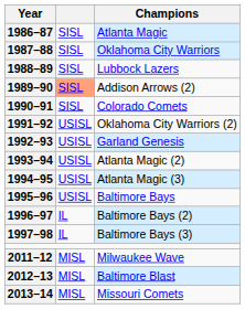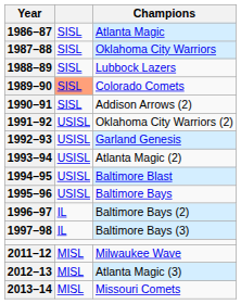1989–90 | Champions: Addison Arrows (2) -> Colorado Comets
1990–91 | Champions: Colorado Comets -> Addison Arrows (2)
1994–95 | Champions: Atlanta Magic (3) -> Baltimore Blast
2012–13 | Champions: Baltimore Blast -> Atlanta Magic (3)
